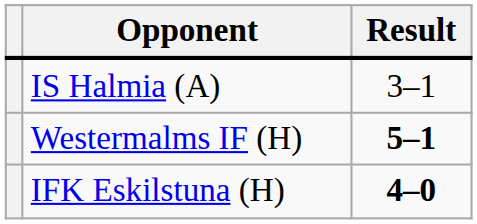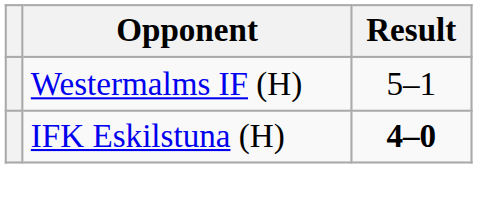- row: IS Halmia (A) | 3–1
Westermalms IF (H) | Result: bold -> normal
